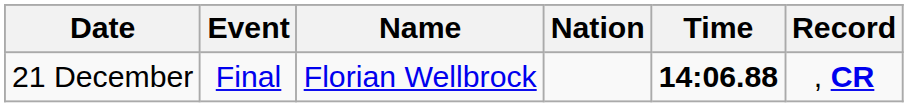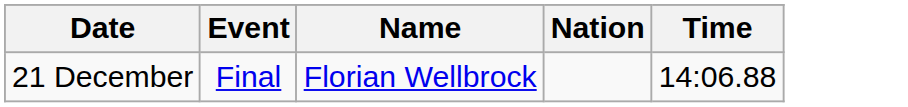- column: Record | , CR
21 December | Time: bold -> normal
